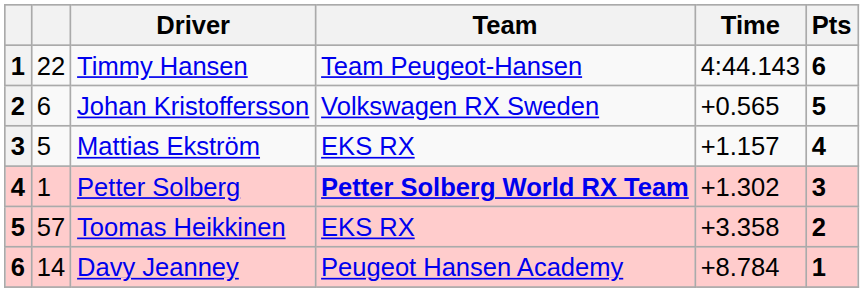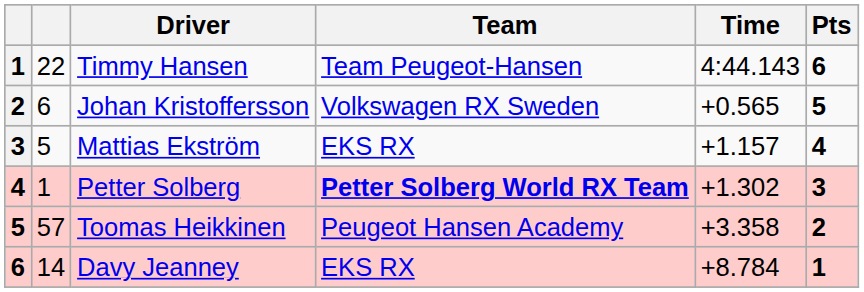Toomas Heikkinen | Team: EKS RX -> Peugeot Hansen Academy
Davy Jeanney | Team: Peugeot Hansen Academy -> EKS RX
